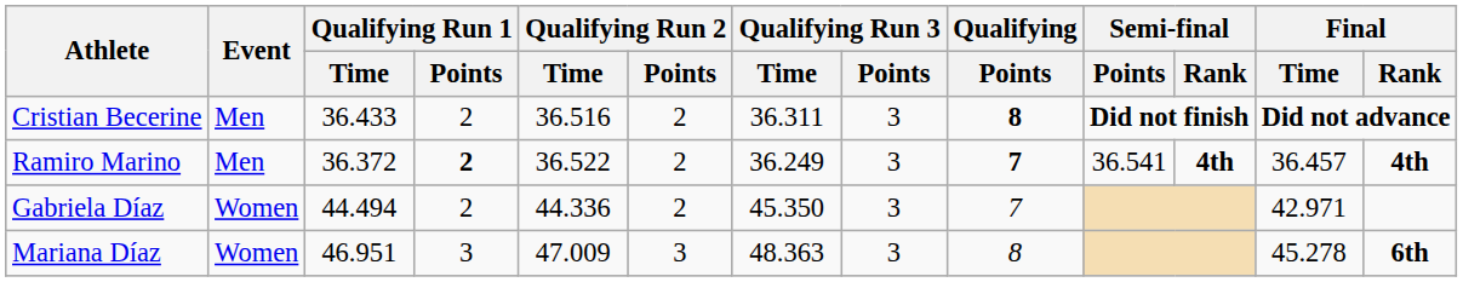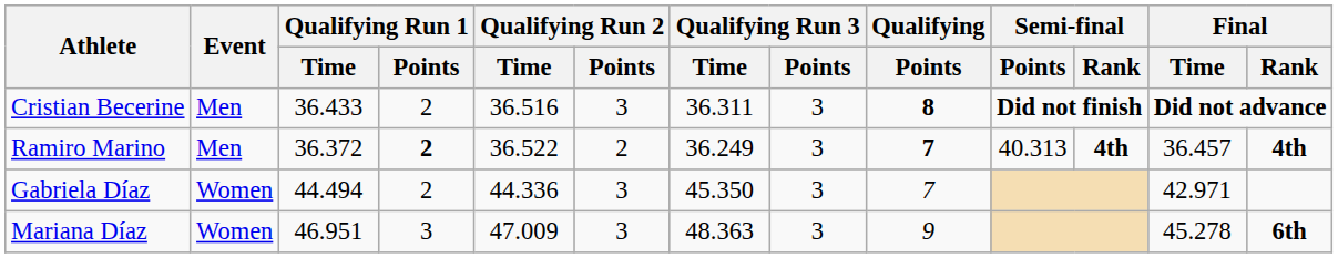Cristian Becerine | Qualifying Run 2 / Points: 2 -> 3
Ramiro Marino | Semi-final / Points: 36.541 -> 40.313
Gabriela Díaz | Qualifying Run 2 / Points: 2 -> 3
Mariana Díaz | Qualifying / Points: 8 -> 9
